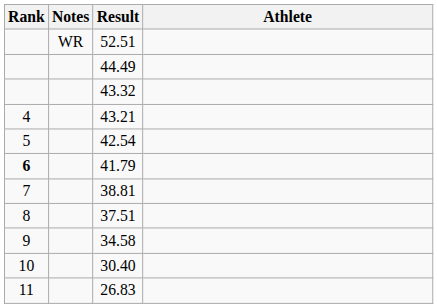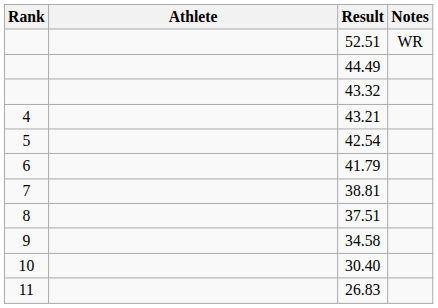columns swapped: Athlete <-> Notes
41.79 | Rank: bold -> normal
